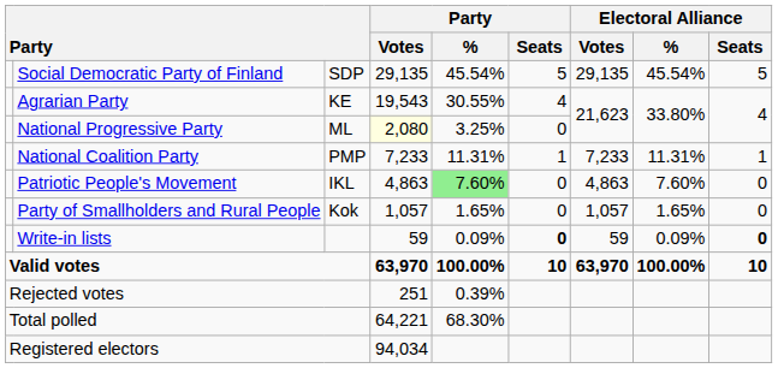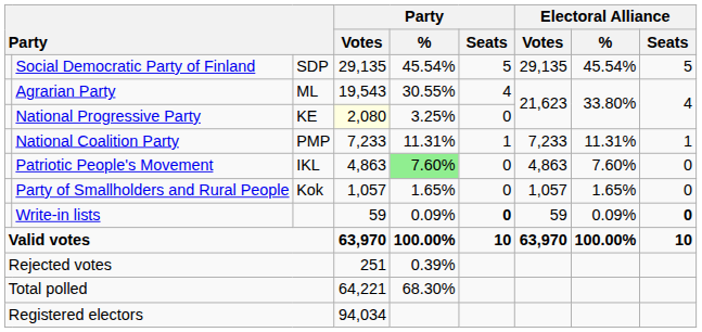Agrarian Party | column 3: KE -> ML
National Progressive Party | column 3: ML -> KE
